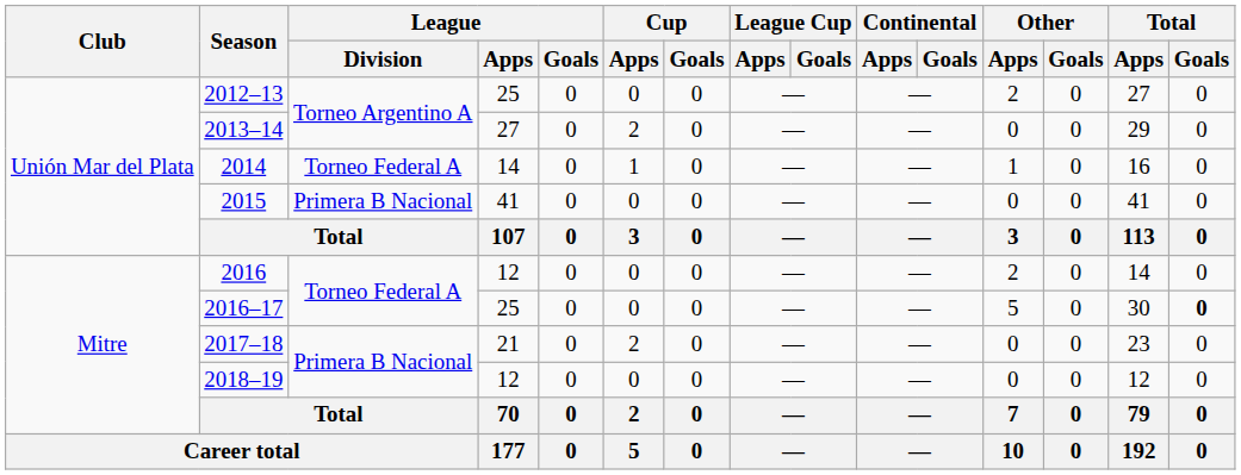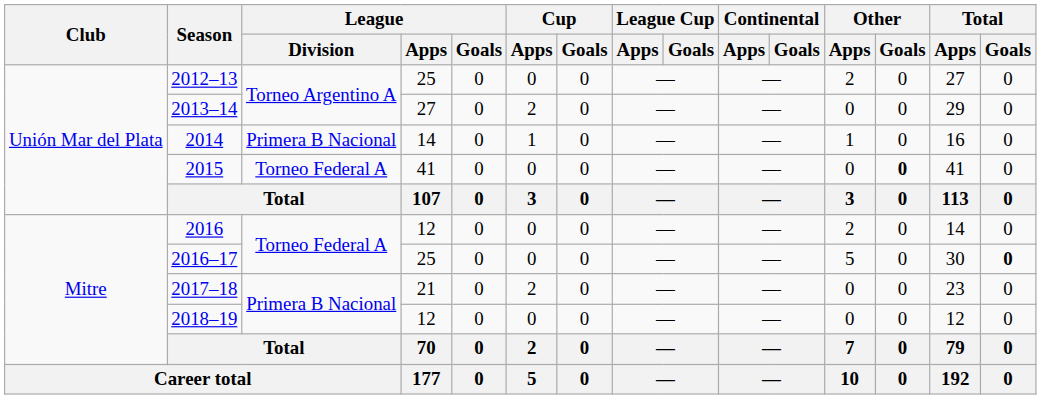2014 | League / Division: Torneo Federal A -> Primera B Nacional
2015 | League / Division: Primera B Nacional -> Torneo Federal A
2015 | Other / Goals: normal -> bold
